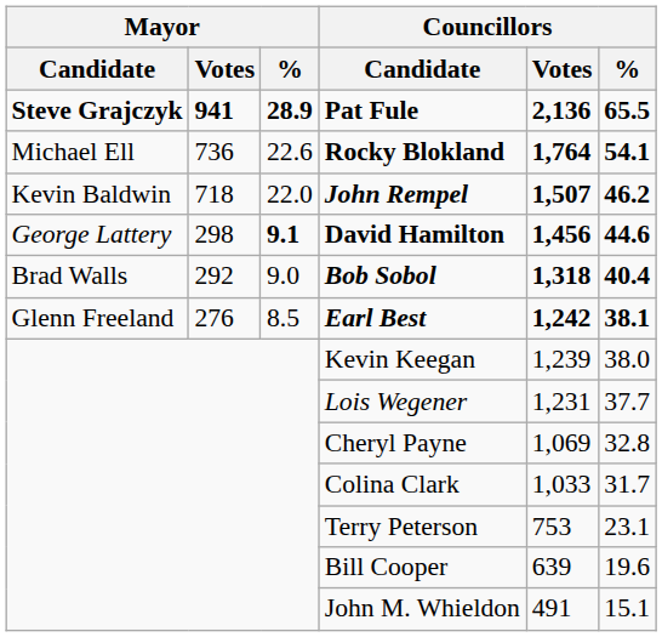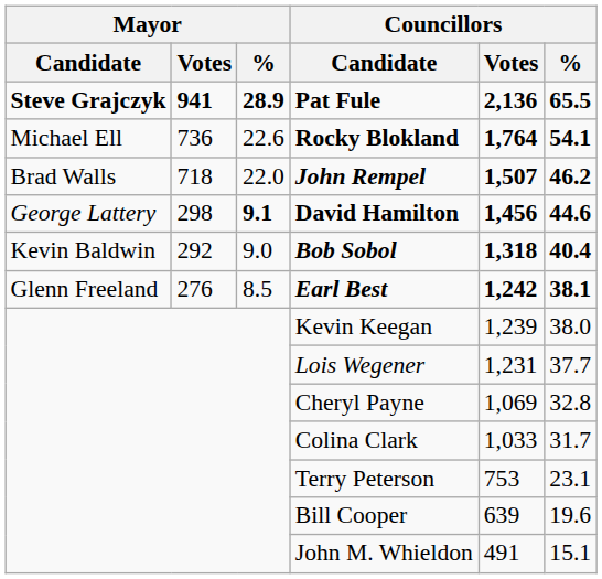John Rempel | Mayor / Candidate: Kevin Baldwin -> Brad Walls
Bob Sobol | Mayor / Candidate: Brad Walls -> Kevin Baldwin
